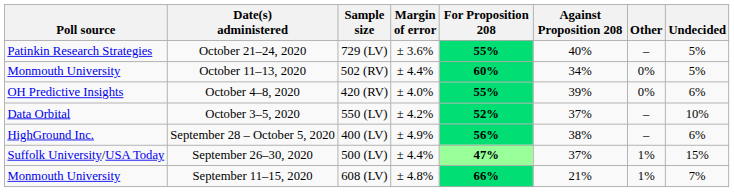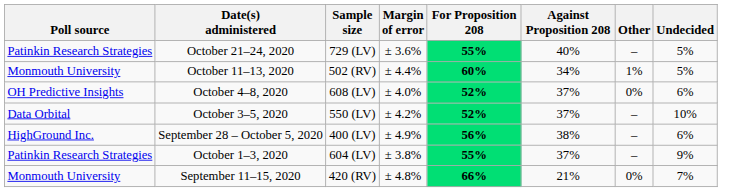October 11–13, 2020 | Other: 0% -> 1%
October 4–8, 2020 | Sample size: 420 (RV) -> 608 (LV)
October 4–8, 2020 | For Proposition 208: 55% -> 52%
October 4–8, 2020 | Against Proposition 208: 39% -> 37%
+ row: Patinkin Research Strategies | October 1–3, 2020 | 604 (LV) | ± 3.8% | 55% | 37% | – | 9%
- row: Suffolk University/USA Today | September 26–30, 2020 | 500 (LV) | ± 4.4% | 47% | 37% | 1% | 15%
September 11–15, 2020 | Sample size: 608 (LV) -> 420 (RV)
September 11–15, 2020 | Other: 1% -> 0%
